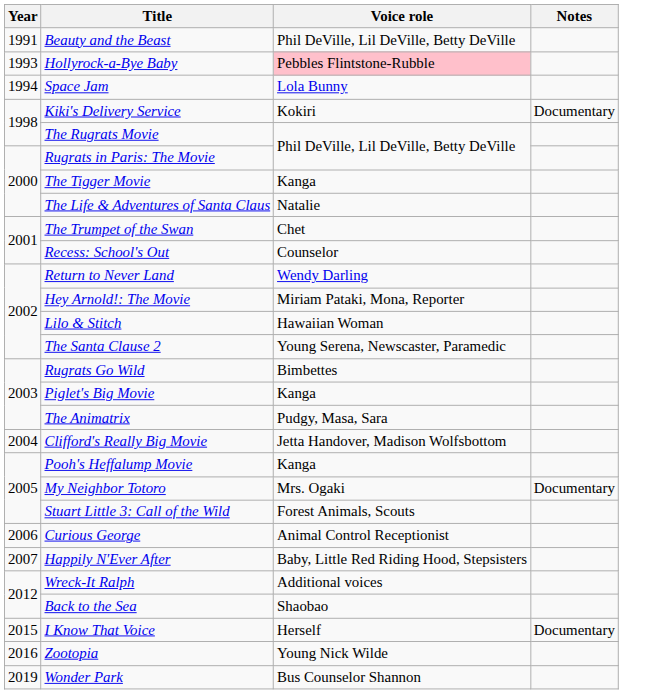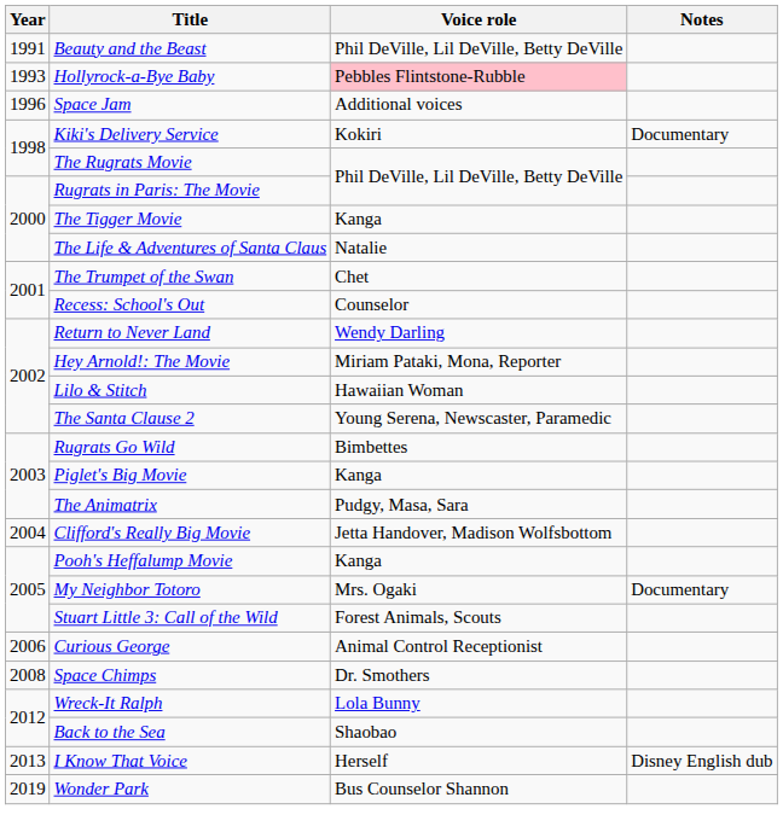Space Jam | Year: 1994 -> 1996
Space Jam | Voice role: Lola Bunny -> Additional voices
- row: 2007 | Happily N'Ever After | Baby, Little Red Riding Hood, Stepsisters
+ row: 2008 | Space Chimps | Dr. Smothers
Wreck-It Ralph | Voice role: Additional voices -> Lola Bunny
I Know That Voice | Year: 2015 -> 2013
I Know That Voice | Notes: Documentary -> Disney English dub
- row: 2016 | Zootopia | Young Nick Wilde
